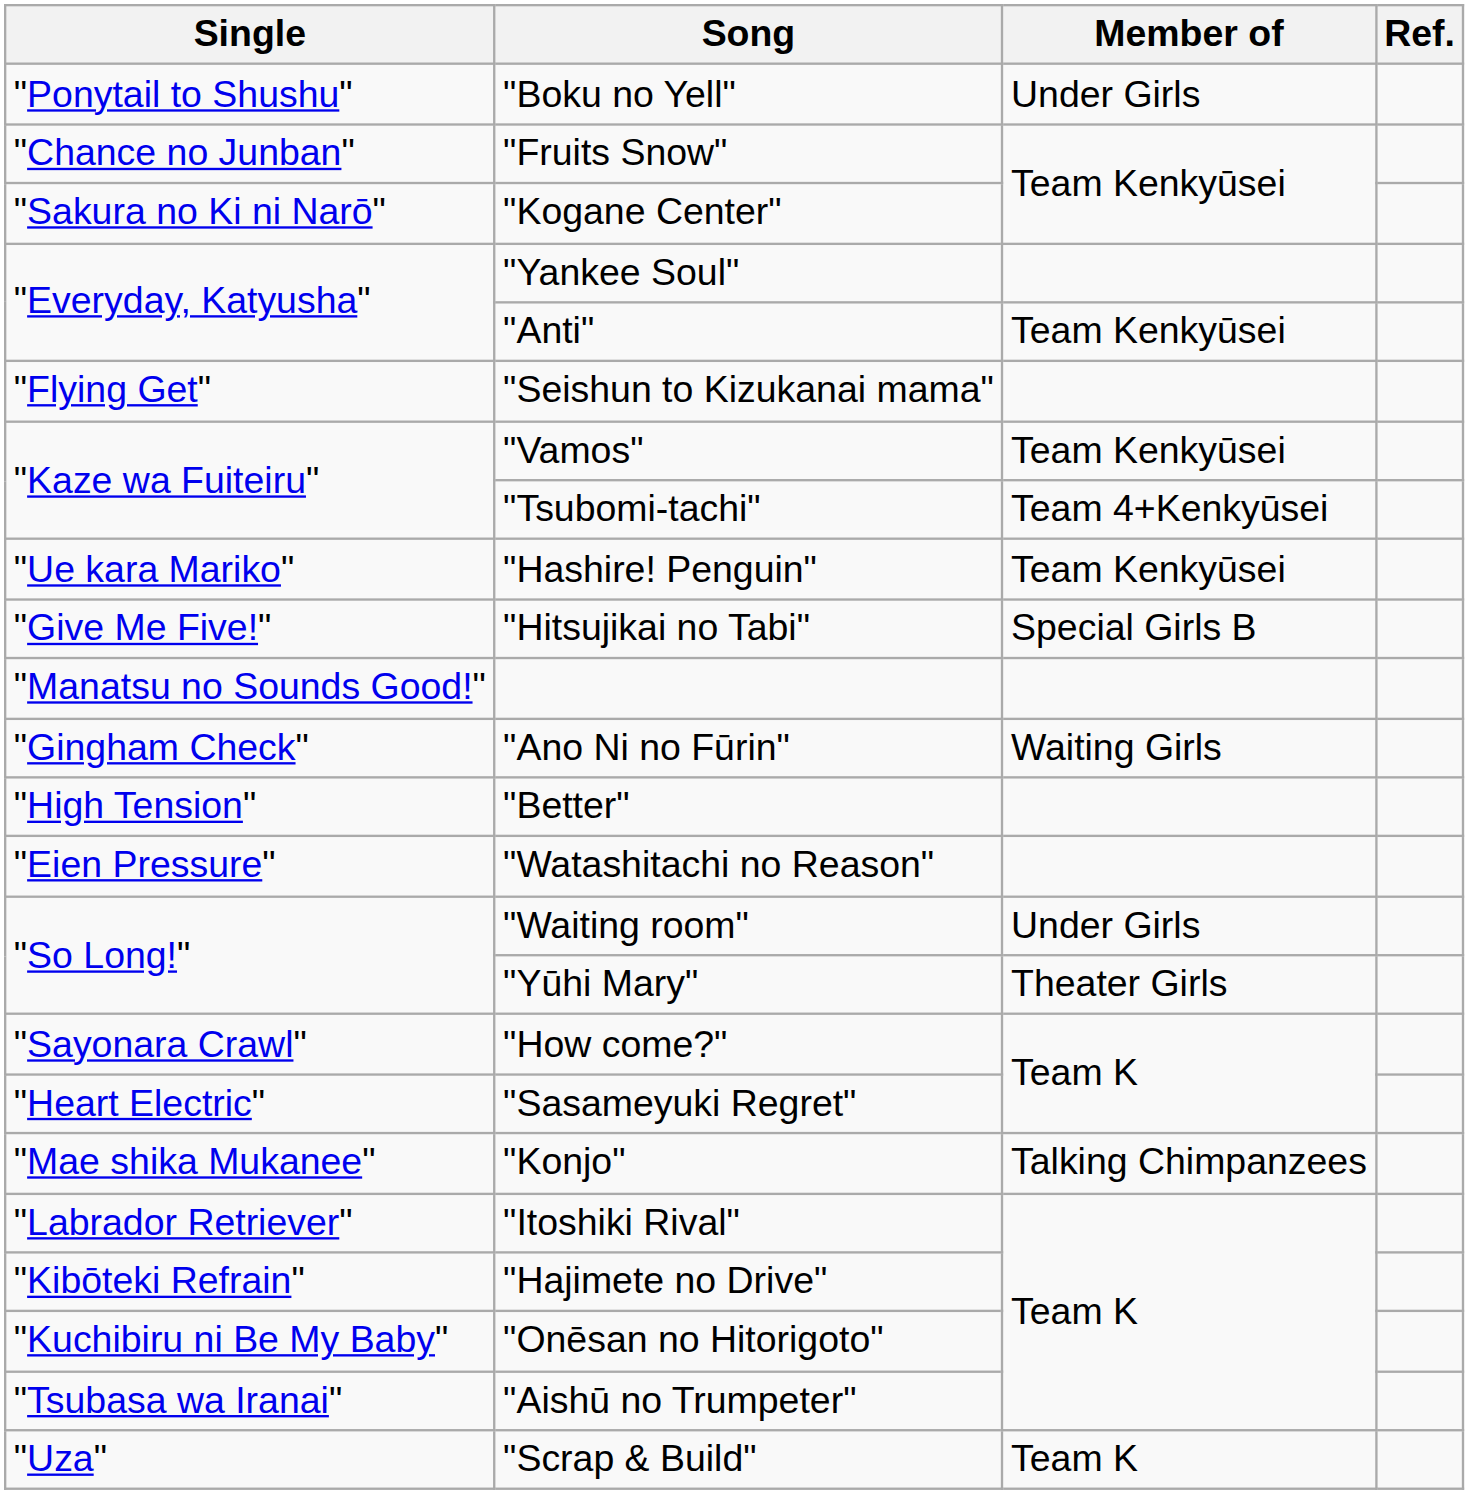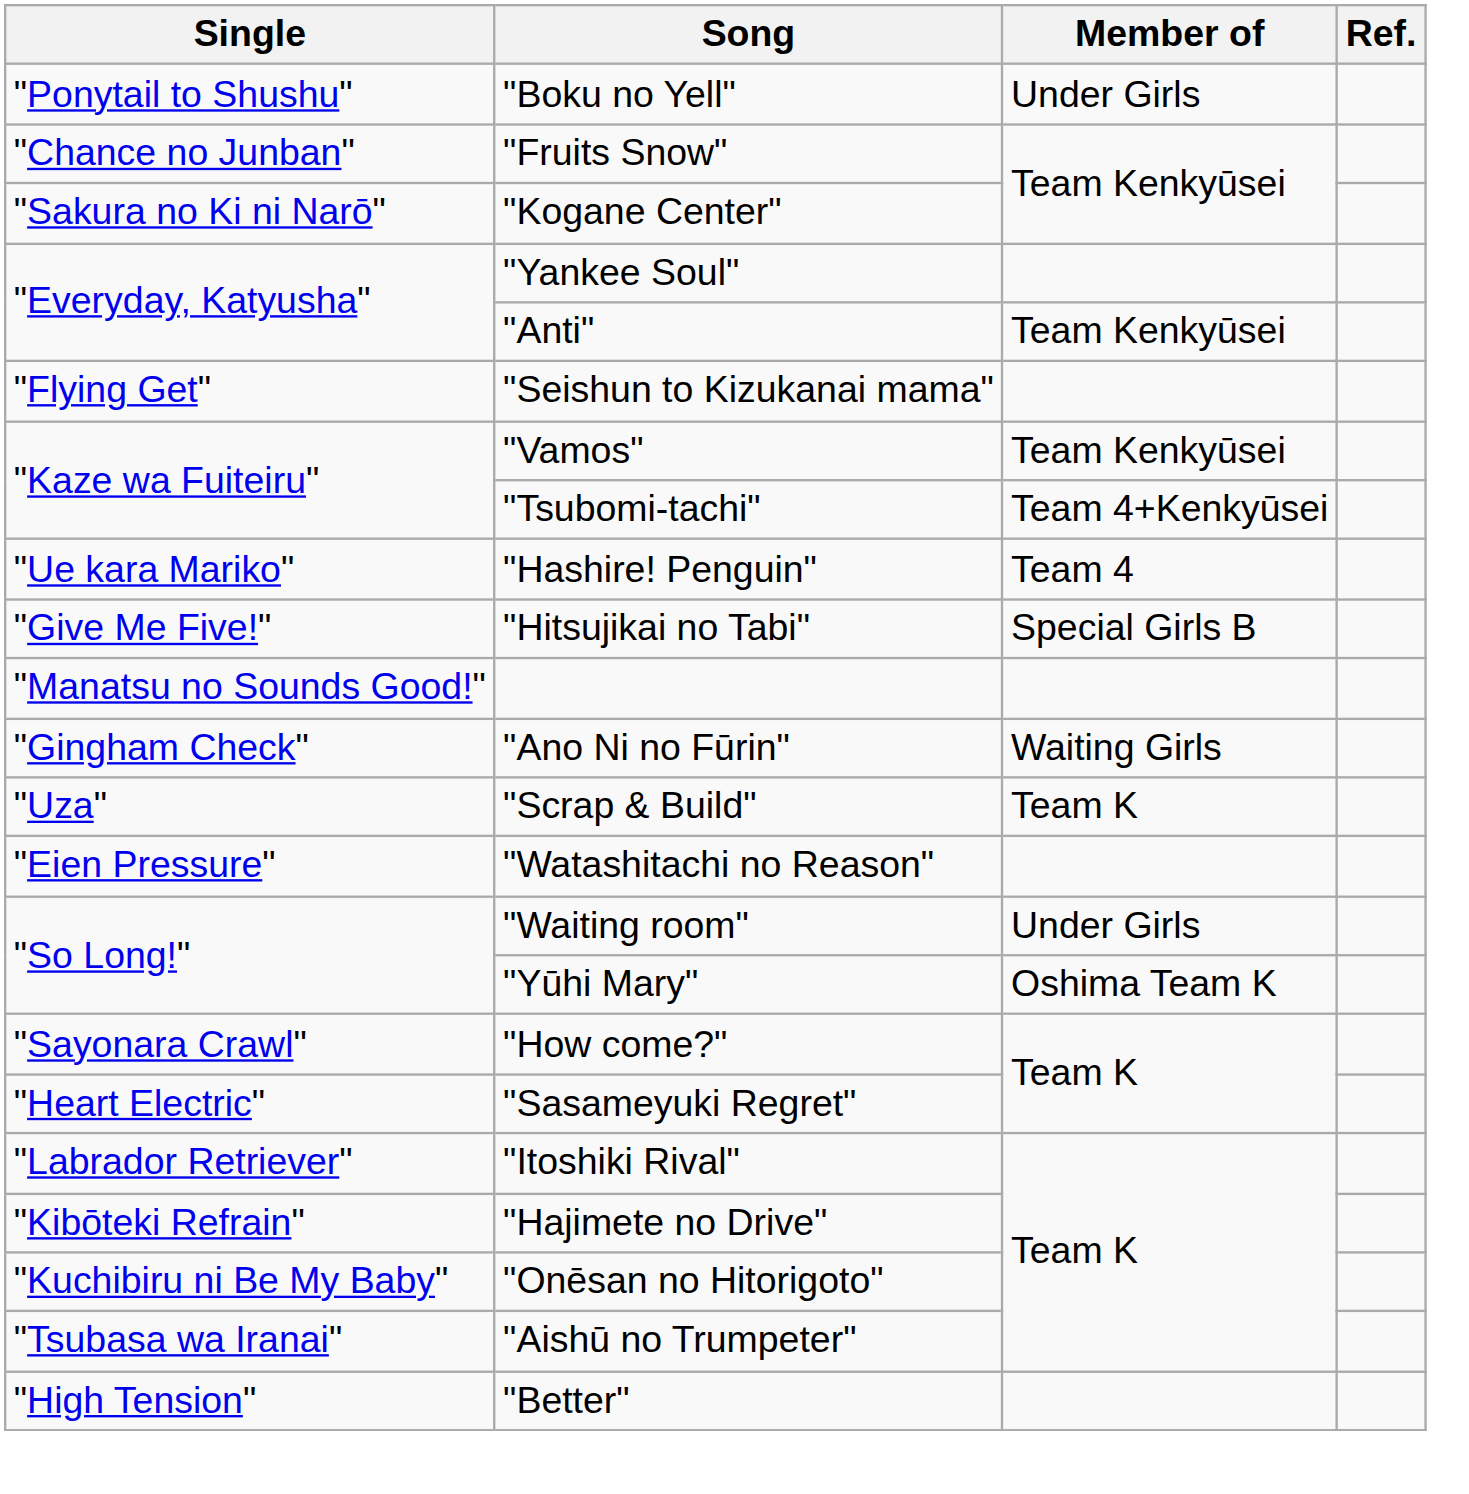"Hashire! Penguin" | Member of: Team Kenkyūsei -> Team 4
rows swapped: "Scrap & Build" <-> "Better"
"Yūhi Mary" | Member of: Theater Girls -> Oshima Team K
- row: "Mae shika Mukanee" | "Konjo" | Talking Chimpanzees
